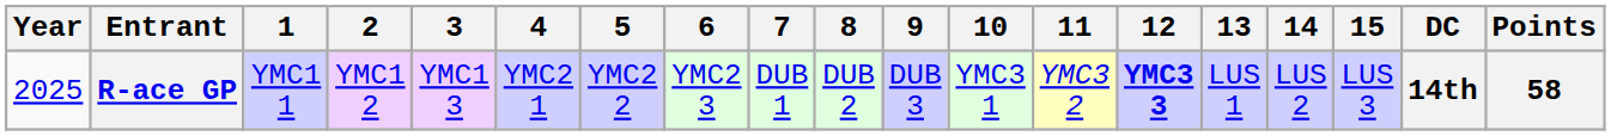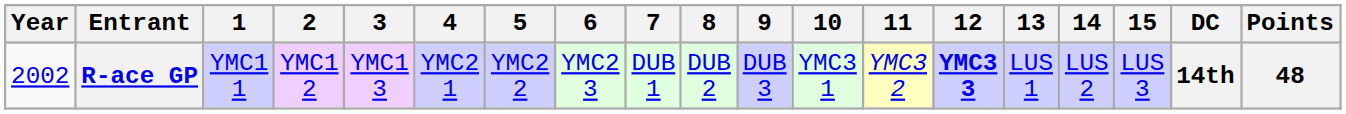R-ace GP | Year: 2025 -> 2002
R-ace GP | Points: 58 -> 48
